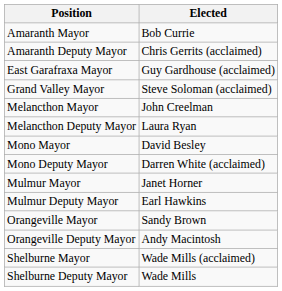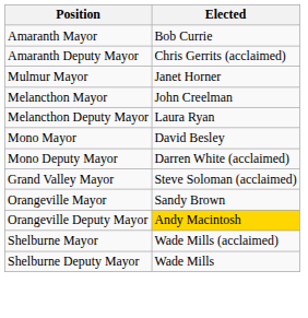- row: East Garafraxa Mayor | Guy Gardhouse (acclaimed)
rows swapped: Grand Valley Mayor <-> Mulmur Mayor
- row: Mulmur Deputy Mayor | Earl Hawkins
Orangeville Deputy Mayor | Elected: no background -> gold background
